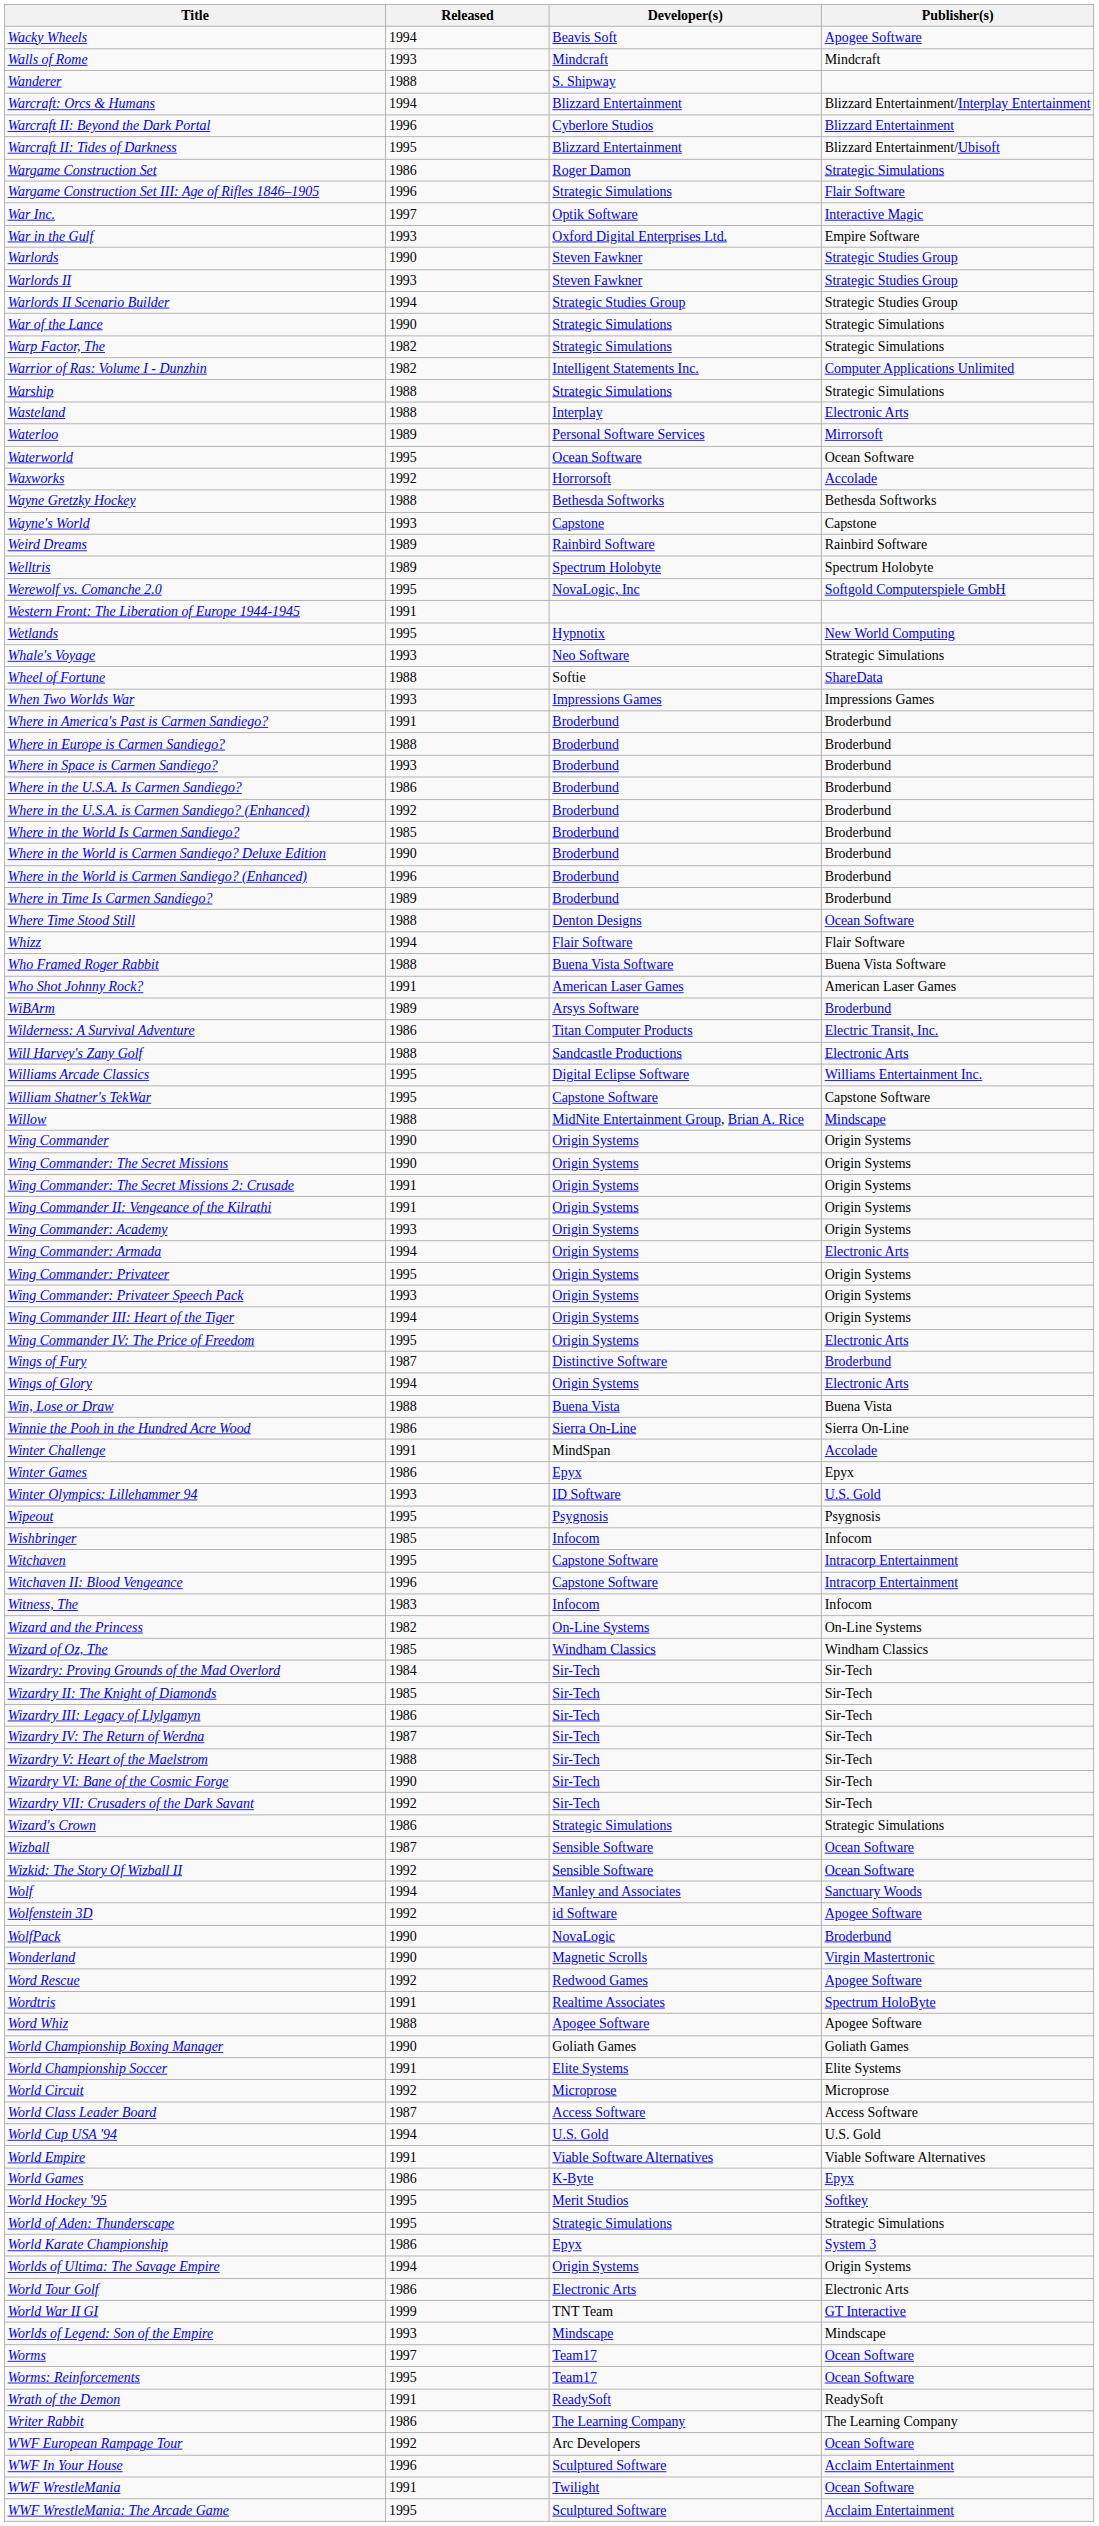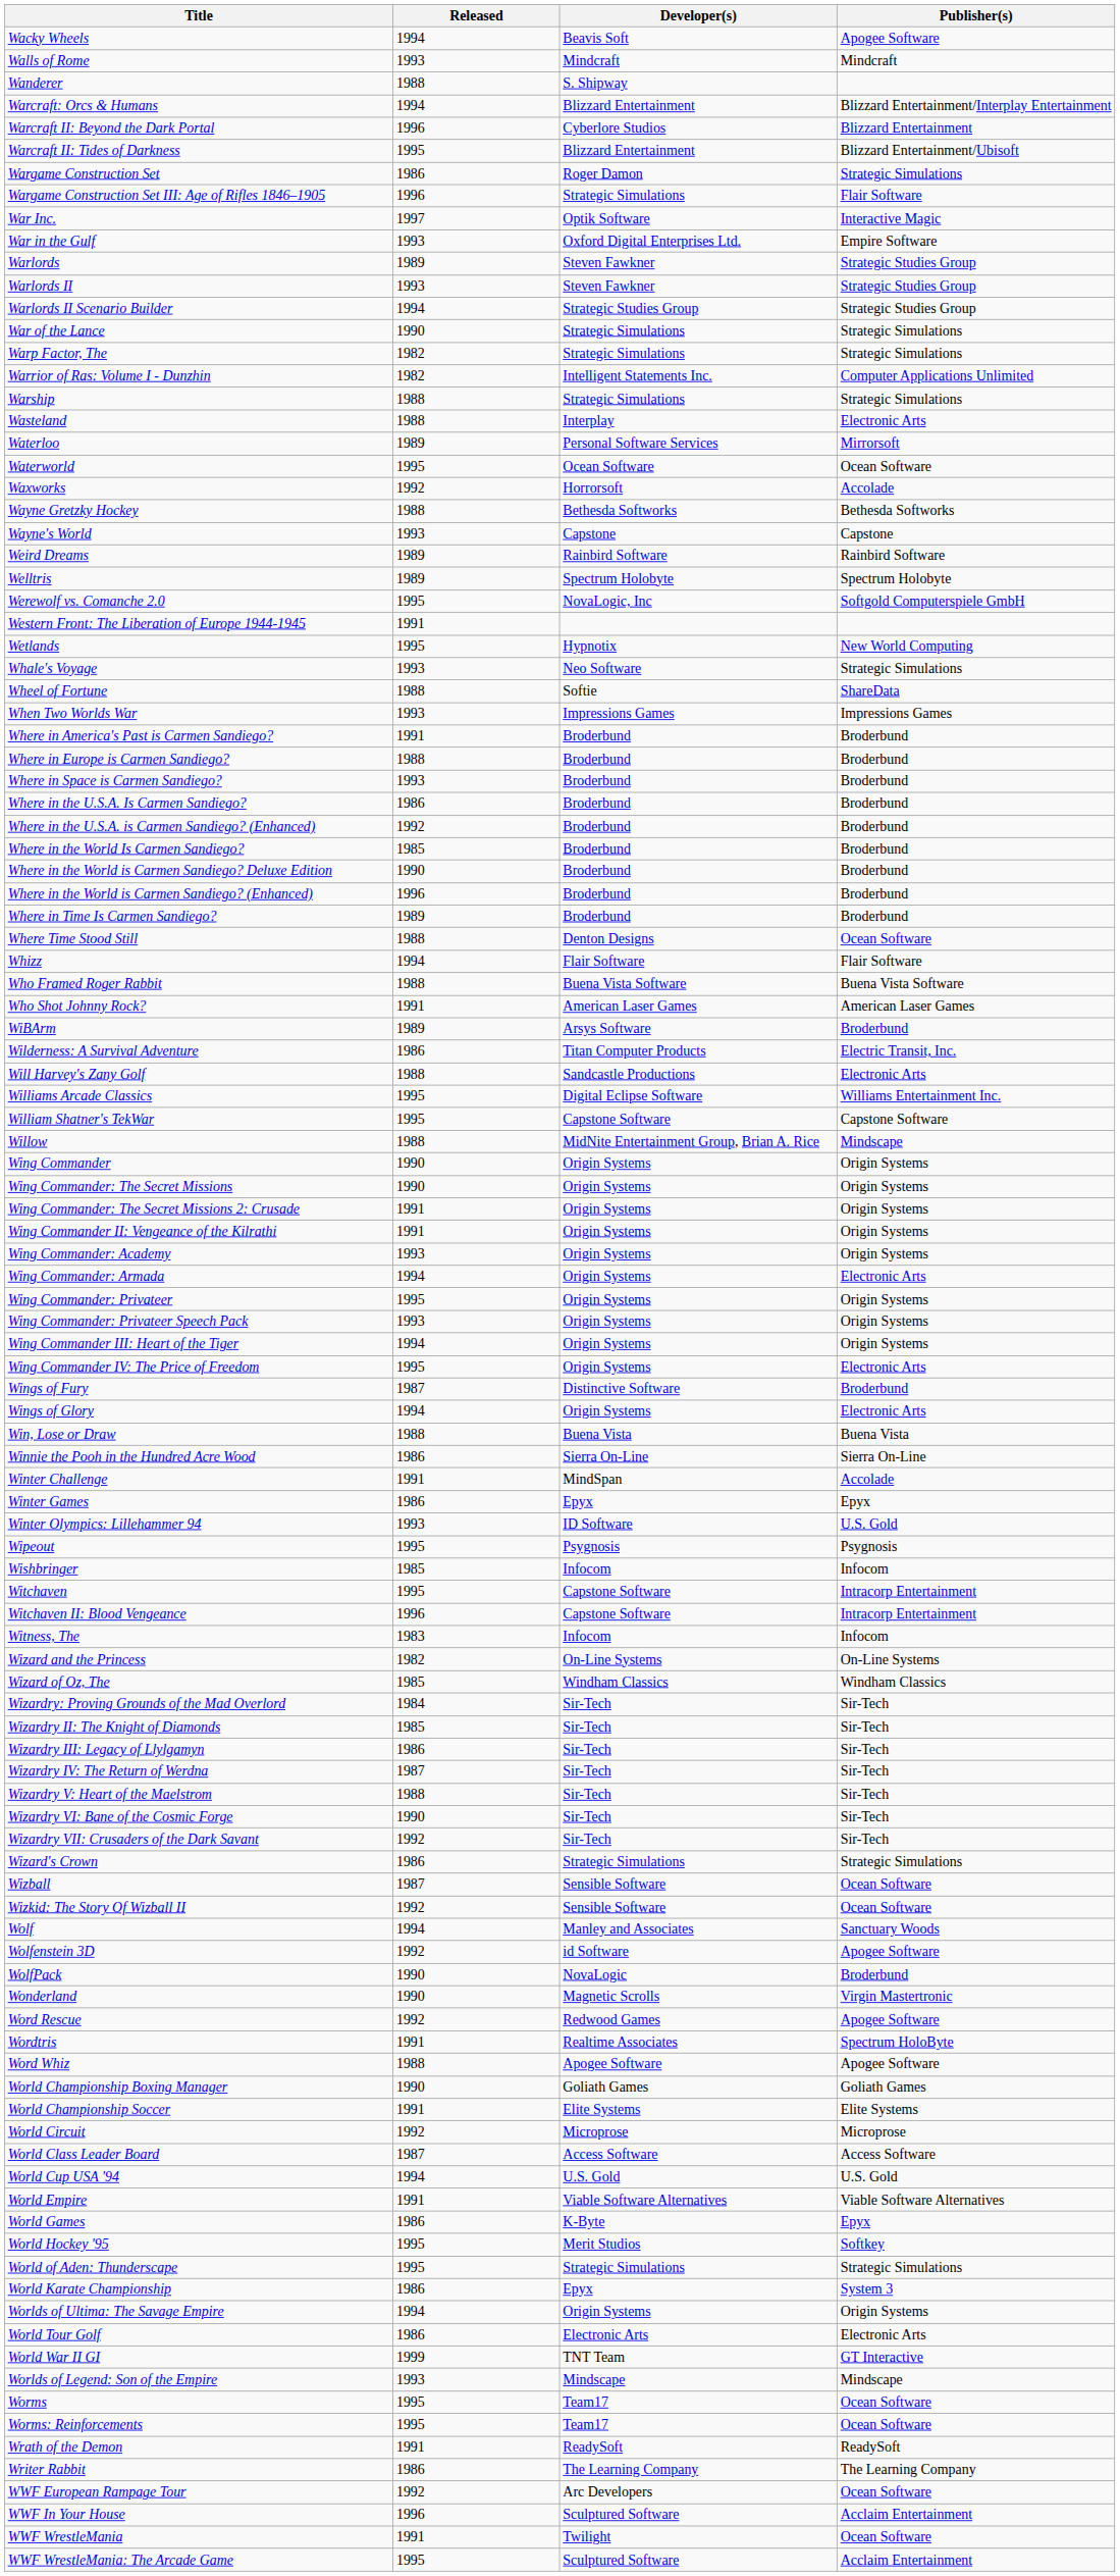Warlords | Released: 1990 -> 1989
Worms | Released: 1997 -> 1995
